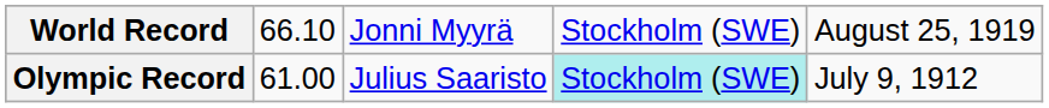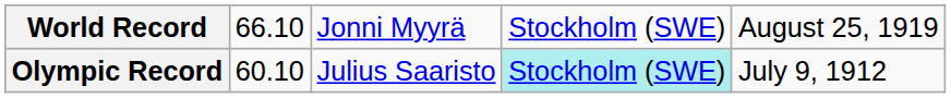Olympic Record | column 2: 61.00 -> 60.10
